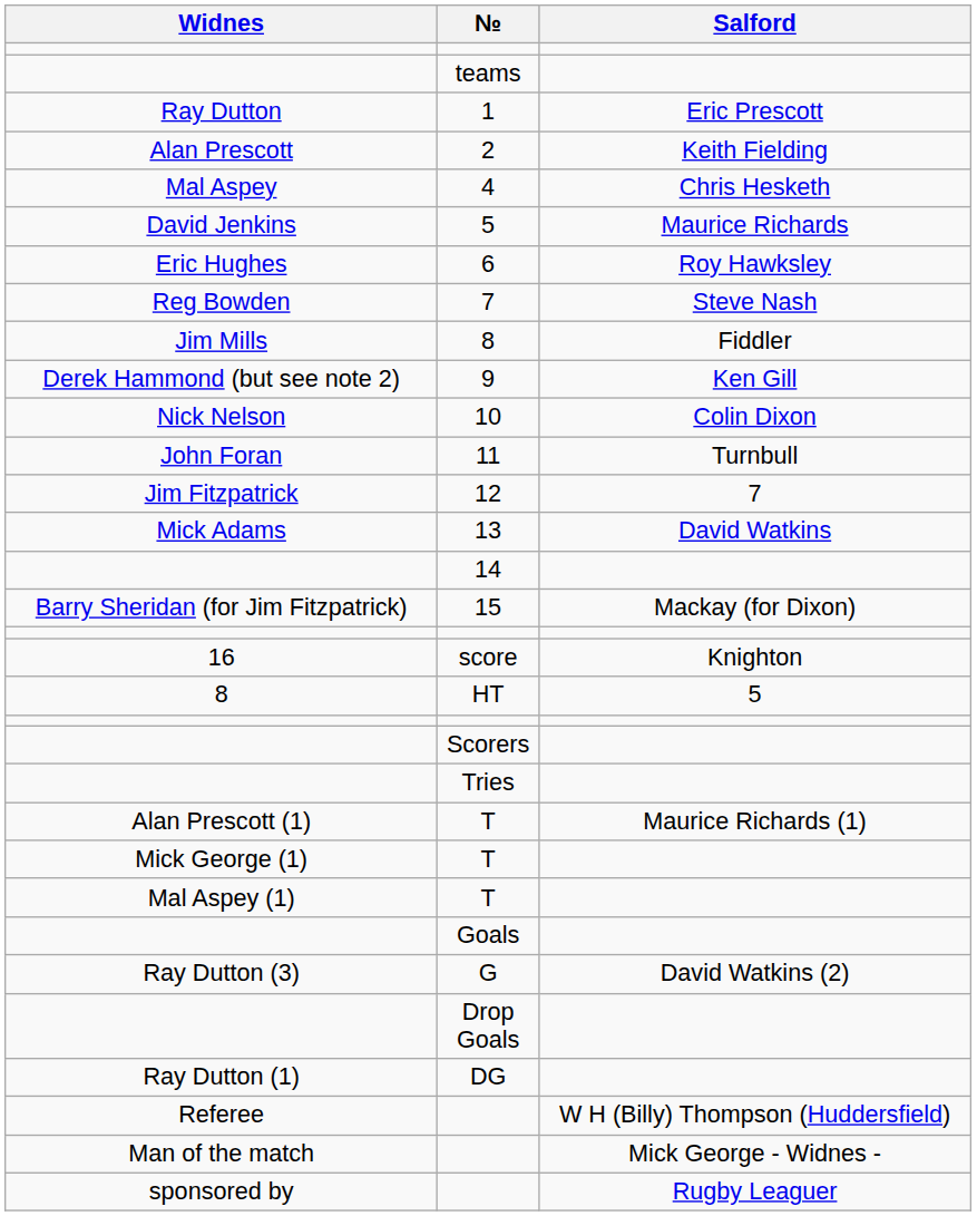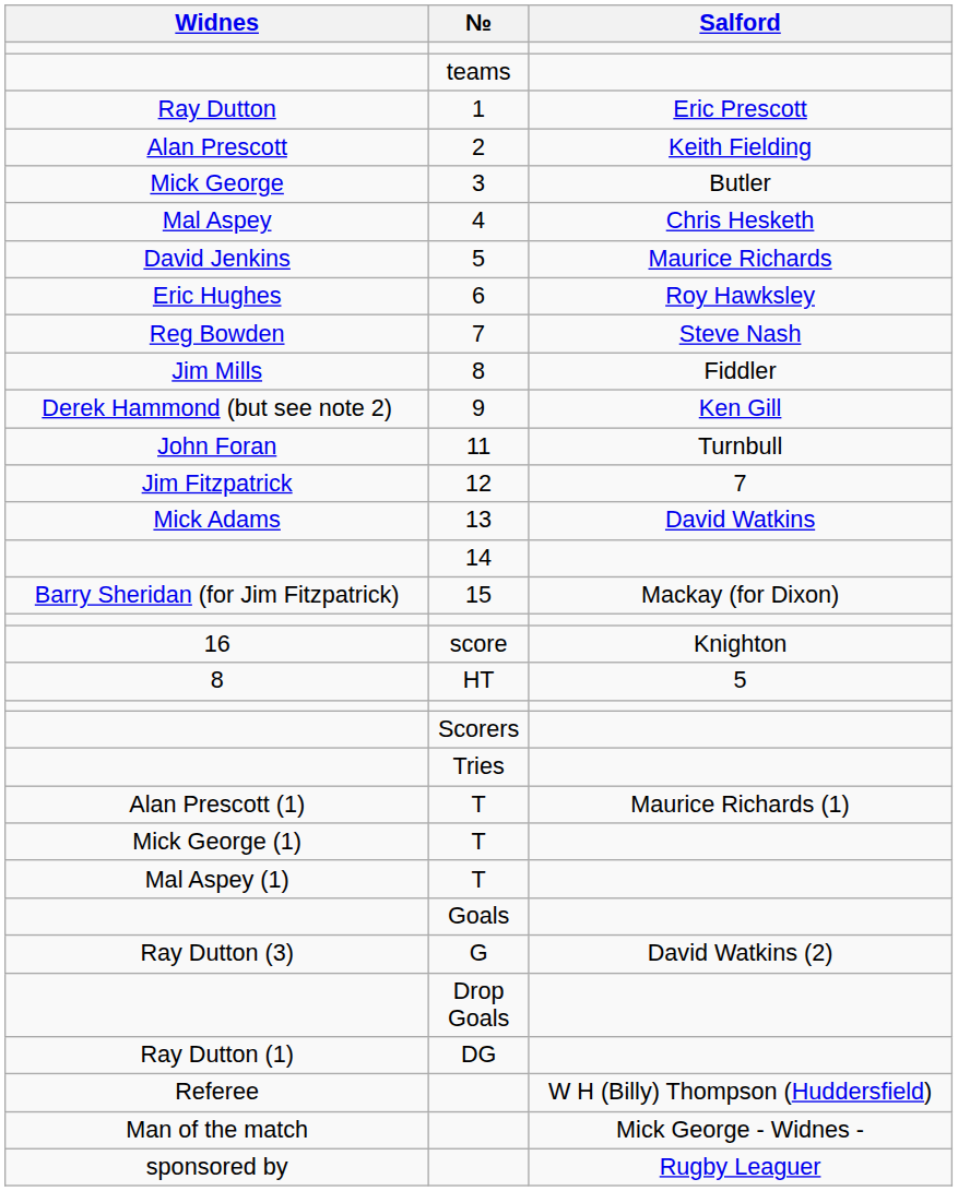+ row: Mick George | 3 | Butler
- row: Nick Nelson | 10 | Colin Dixon
